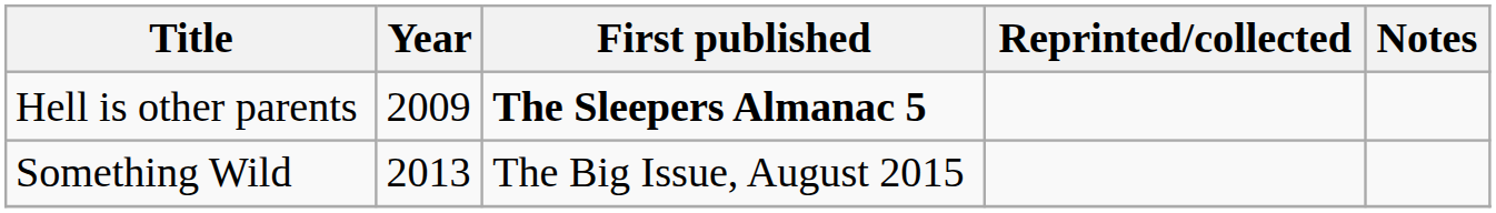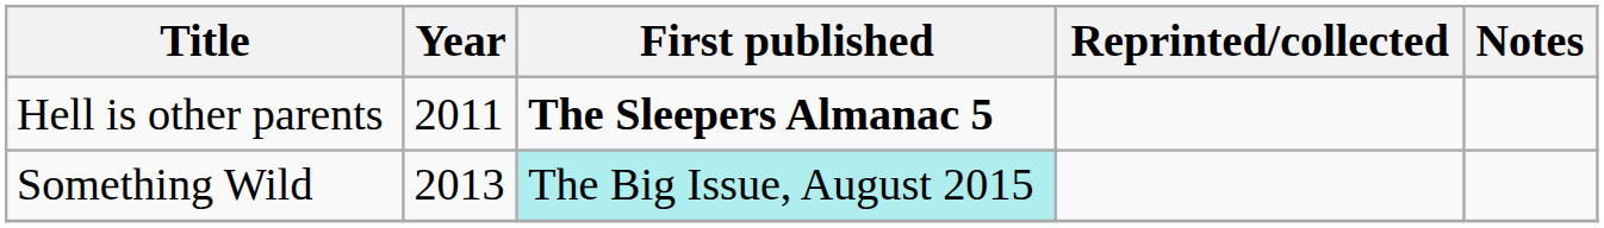Hell is other parents | Year: 2009 -> 2011
Something Wild | First published: no background -> paleturquoise background
